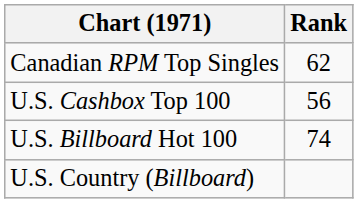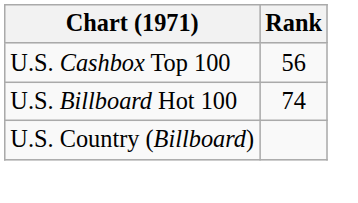- row: Canadian RPM Top Singles | 62
